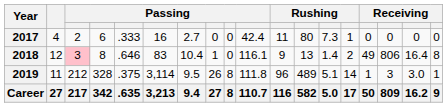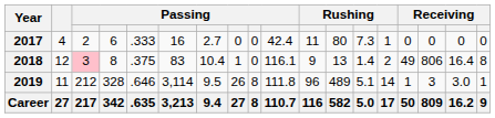2018 | column 5: .646 -> .375
2019 | column 5: .375 -> .646
